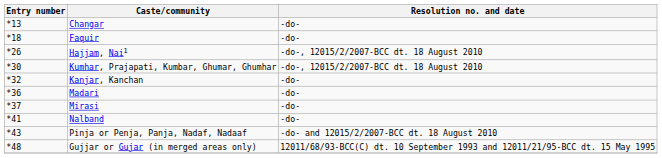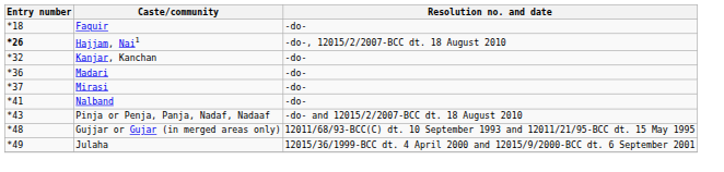- row: *13 | Changar | -do-
Hajjam, Nai1 | Entry number: normal -> bold
- row: *30 | Kumhar, Prajapati, Kumbar, Ghumar, Ghumhar | -do-, 12015/2/2007-BCC dt. 18 August 2010
+ row: *49 | Julaha | 12015/36/1999-BCC dt. 4 April 2000 and 12015/9/2000-BCC dt. 6 September 2001
